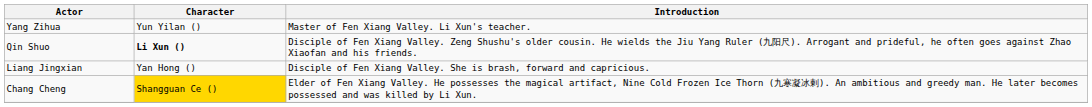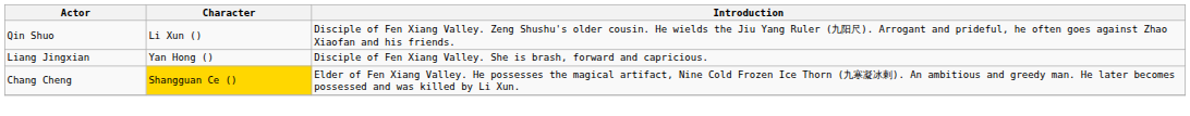- row: Yang Zihua | Yun Yilan () | Master of Fen Xiang Valley. Li Xun's teacher.
Qin Shuo | Character: bold -> normal
